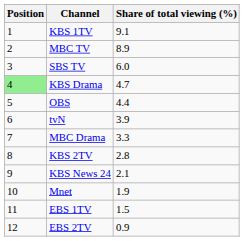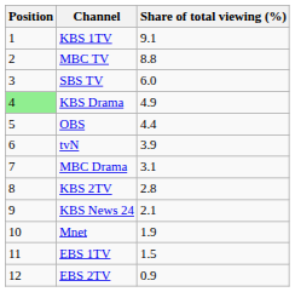MBC TV | Share of total viewing (%): 8.9 -> 8.8
KBS Drama | Share of total viewing (%): 4.7 -> 4.9
MBC Drama | Share of total viewing (%): 3.3 -> 3.1
